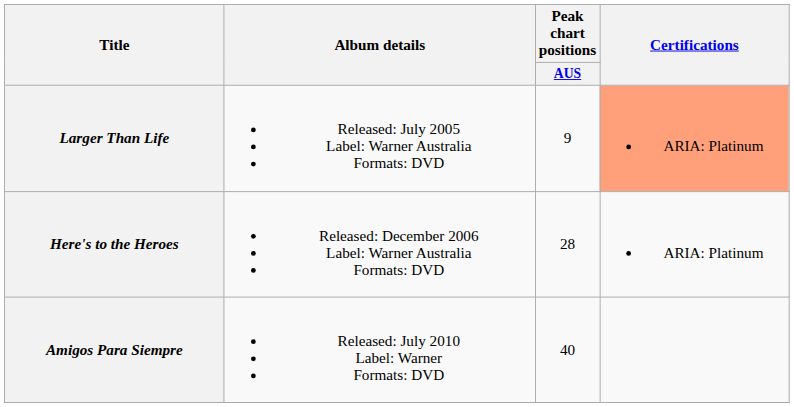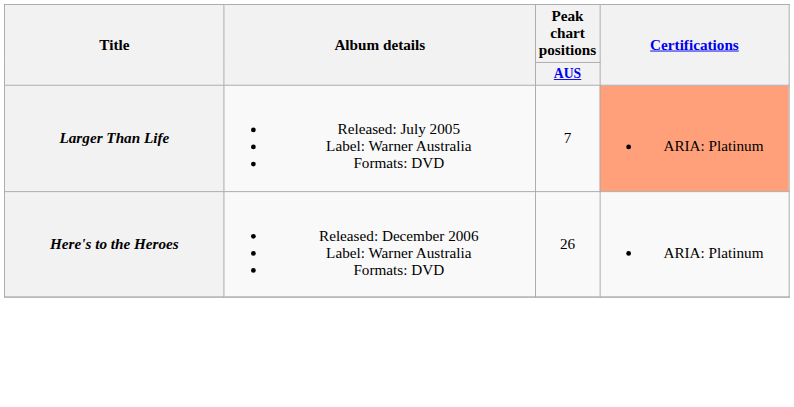Larger Than Life | Peak chart positions / AUS: 9 -> 7
Here's to the Heroes | Peak chart positions / AUS: 28 -> 26
- row: Amigos Para Siempre | Released: July 2010 Label: Warner Formats: DVD | 40
